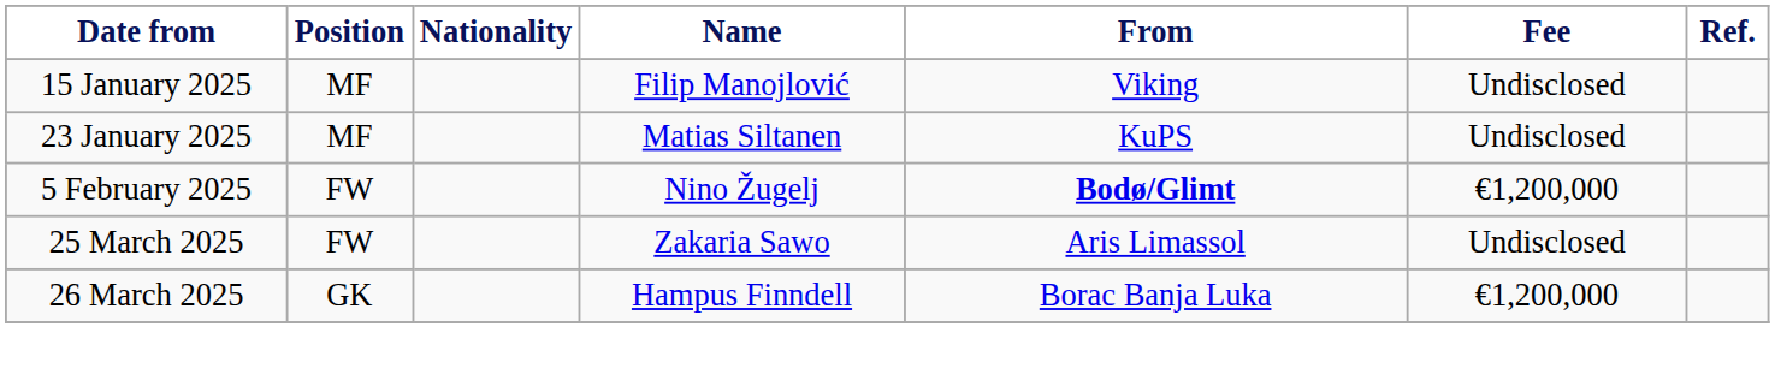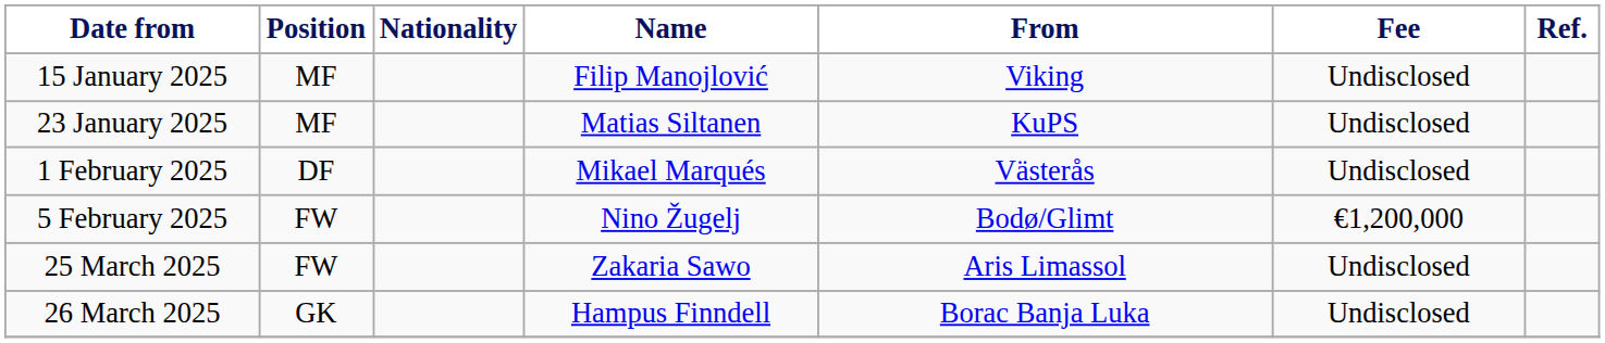+ row: 1 February 2025 | DF | Mikael Marqués | Västerås | Undisclosed
5 February 2025 | From: bold -> normal
26 March 2025 | Fee: €1,200,000 -> Undisclosed
